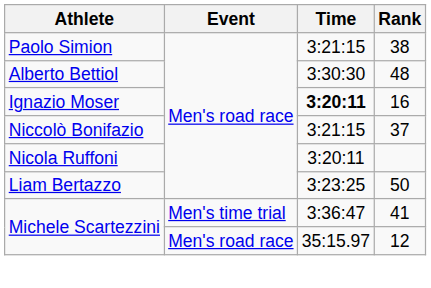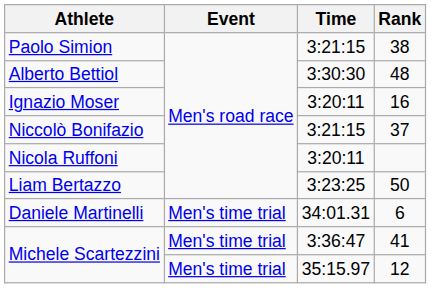16 | Time: bold -> normal
+ row: Daniele Martinelli | Men's time trial | 34:01.31 | 6
12 | Event: Men's road race -> Men's time trial
